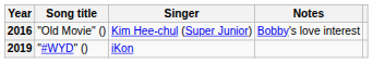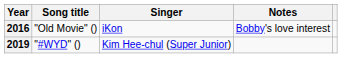2016 | Singer: Kim Hee-chul (Super Junior) -> iKon
2019 | Singer: iKon -> Kim Hee-chul (Super Junior)
